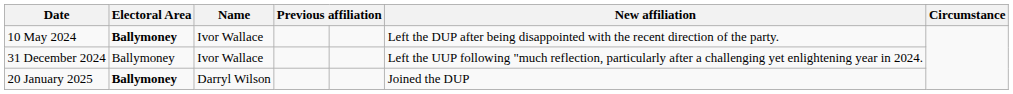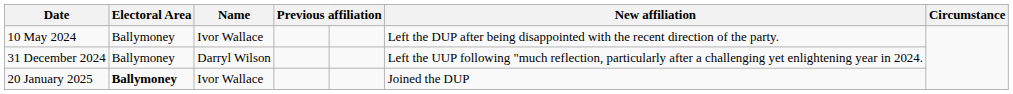10 May 2024 | Electoral Area: bold -> normal
31 December 2024 | Name: Ivor Wallace -> Darryl Wilson
20 January 2025 | Name: Darryl Wilson -> Ivor Wallace
